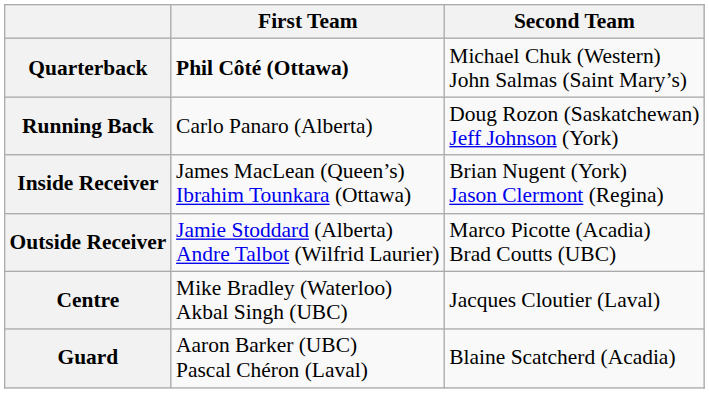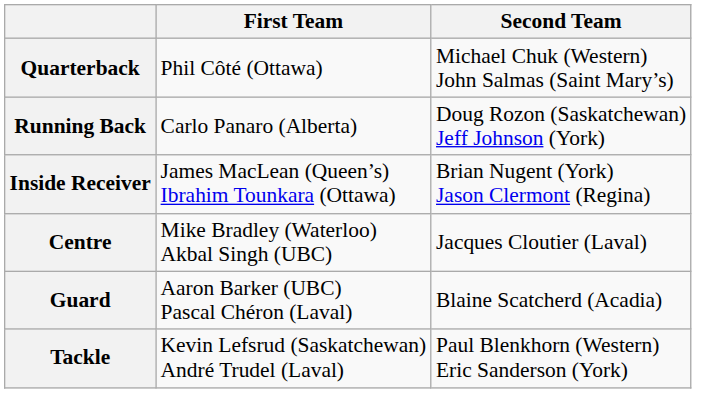Quarterback | First Team: bold -> normal
- row: Outside Receiver | Jamie Stoddard (Alberta) Andre Talbot (Wilfrid Laurier) | Marco Picotte (Acadia) Brad Coutts (UBC)
+ row: Tackle | Kevin Lefsrud (Saskatchewan) André Trudel (Laval) | Paul Blenkhorn (Western) Eric Sanderson (York)
